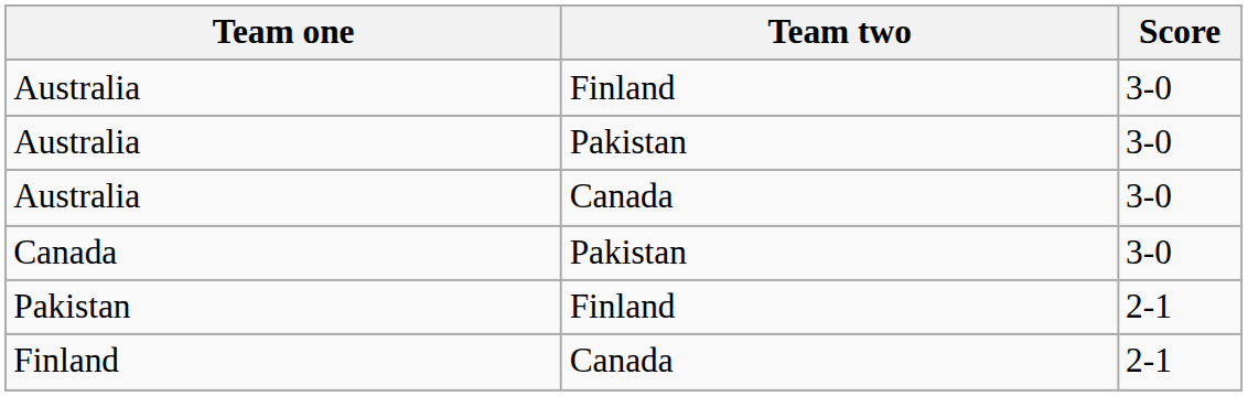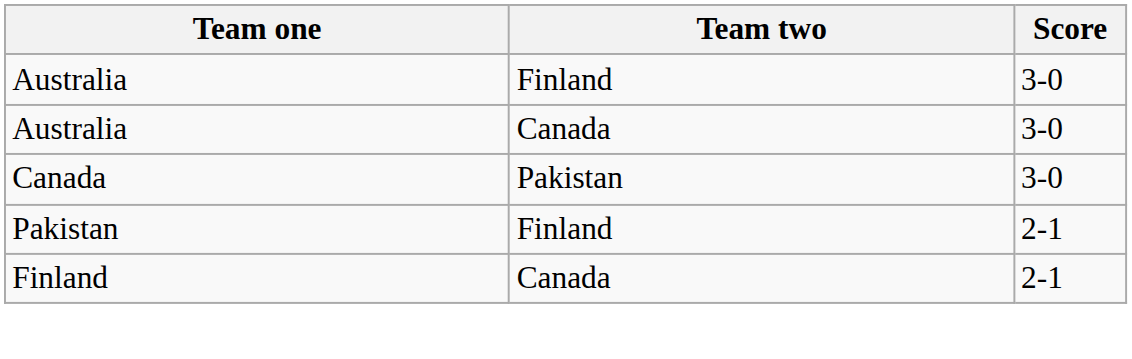- row: Australia | Pakistan | 3-0
